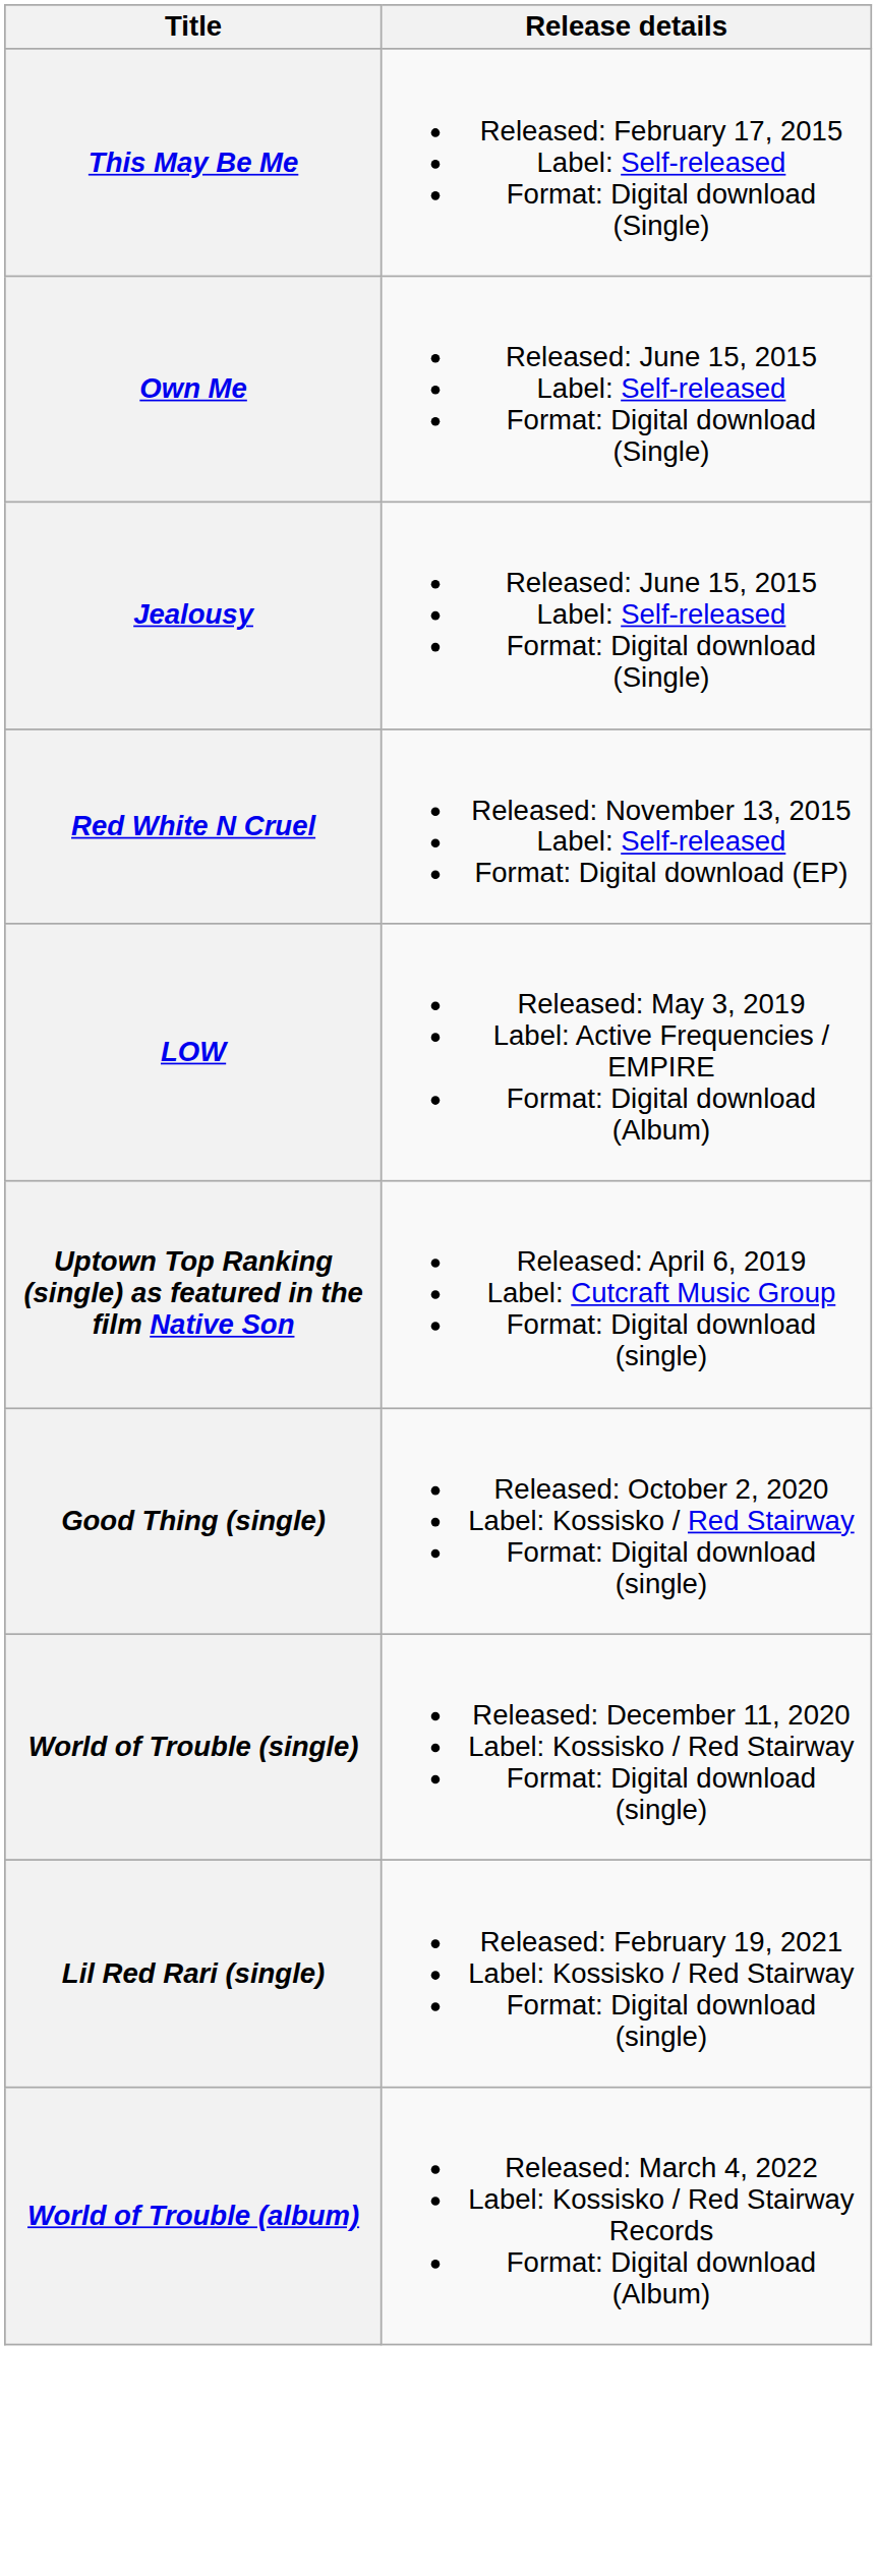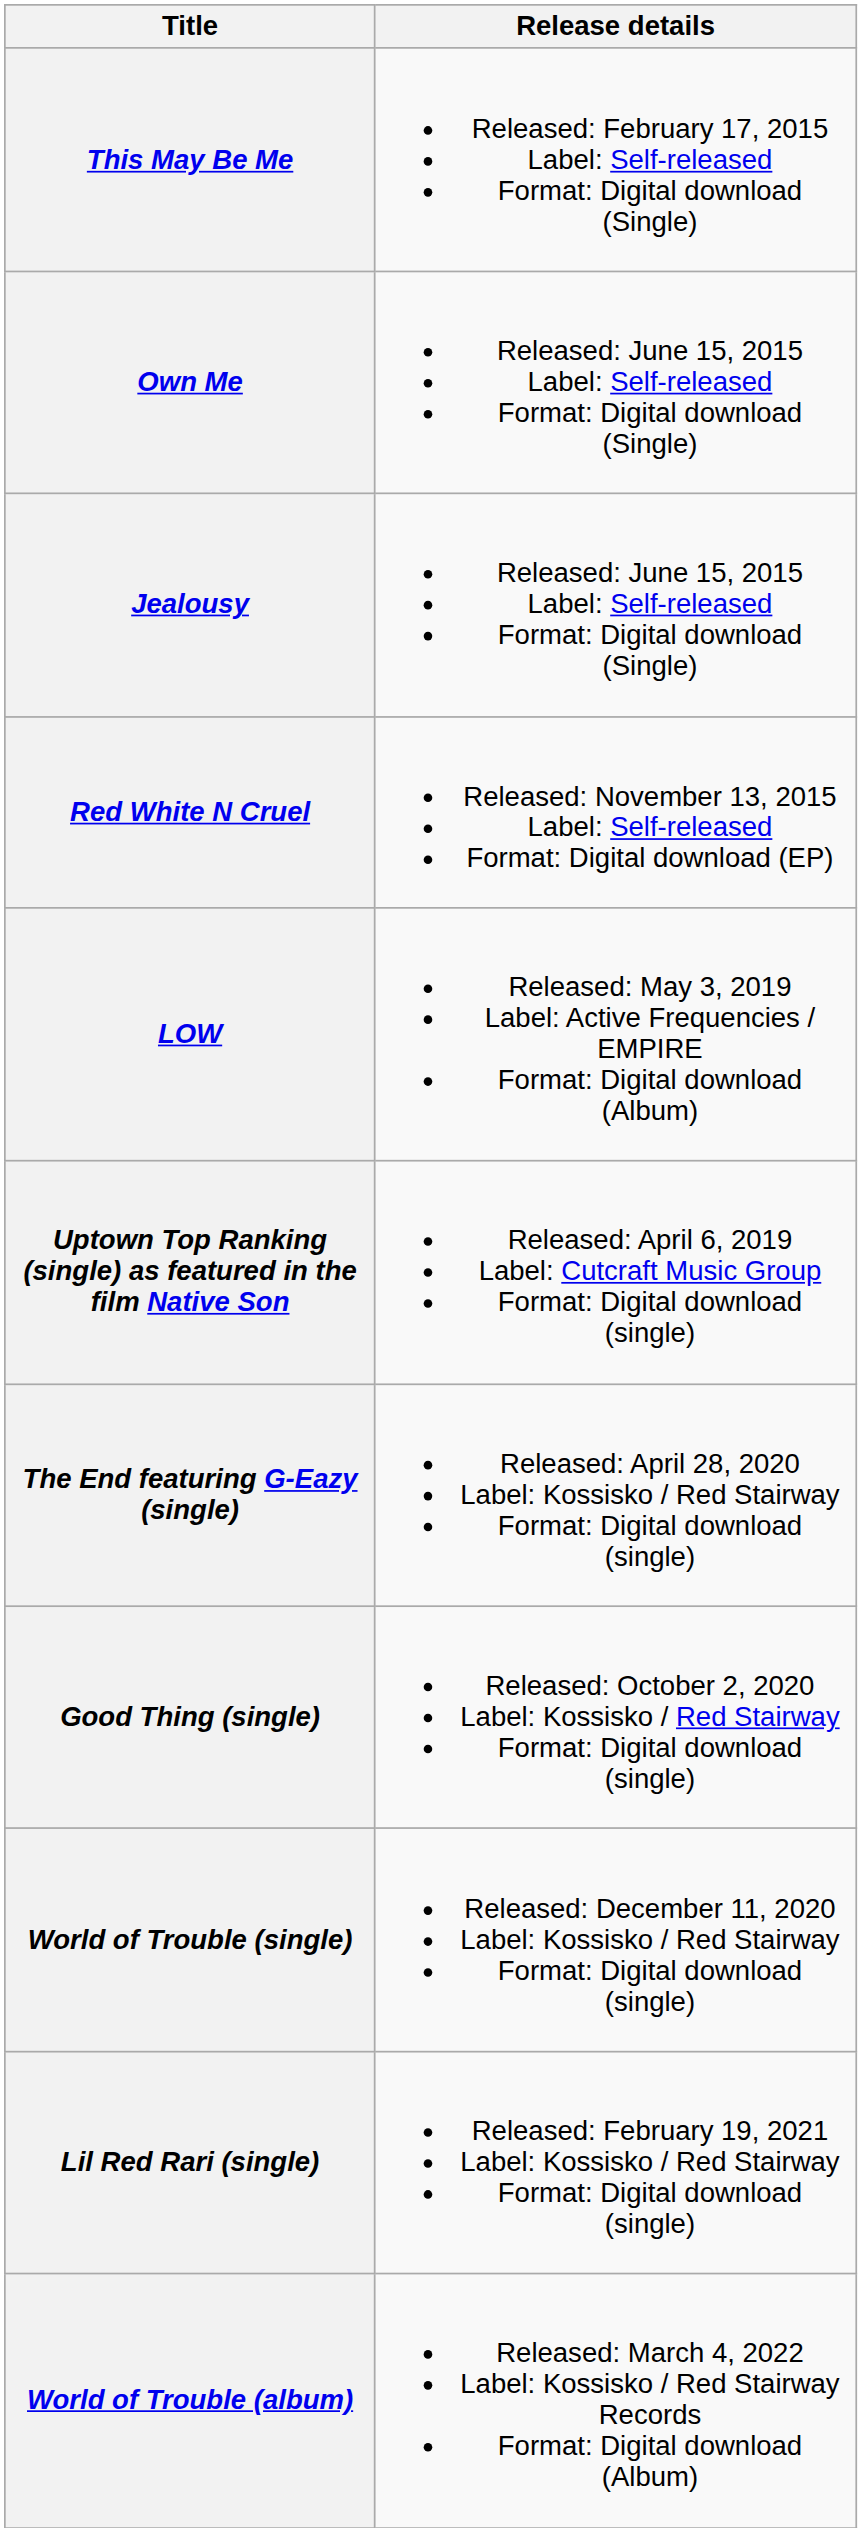+ row: The End featuring G-Eazy (single) | Released: April 28, 2020 Label: Kossisko / Red Stairway Format: Digital download (single)
